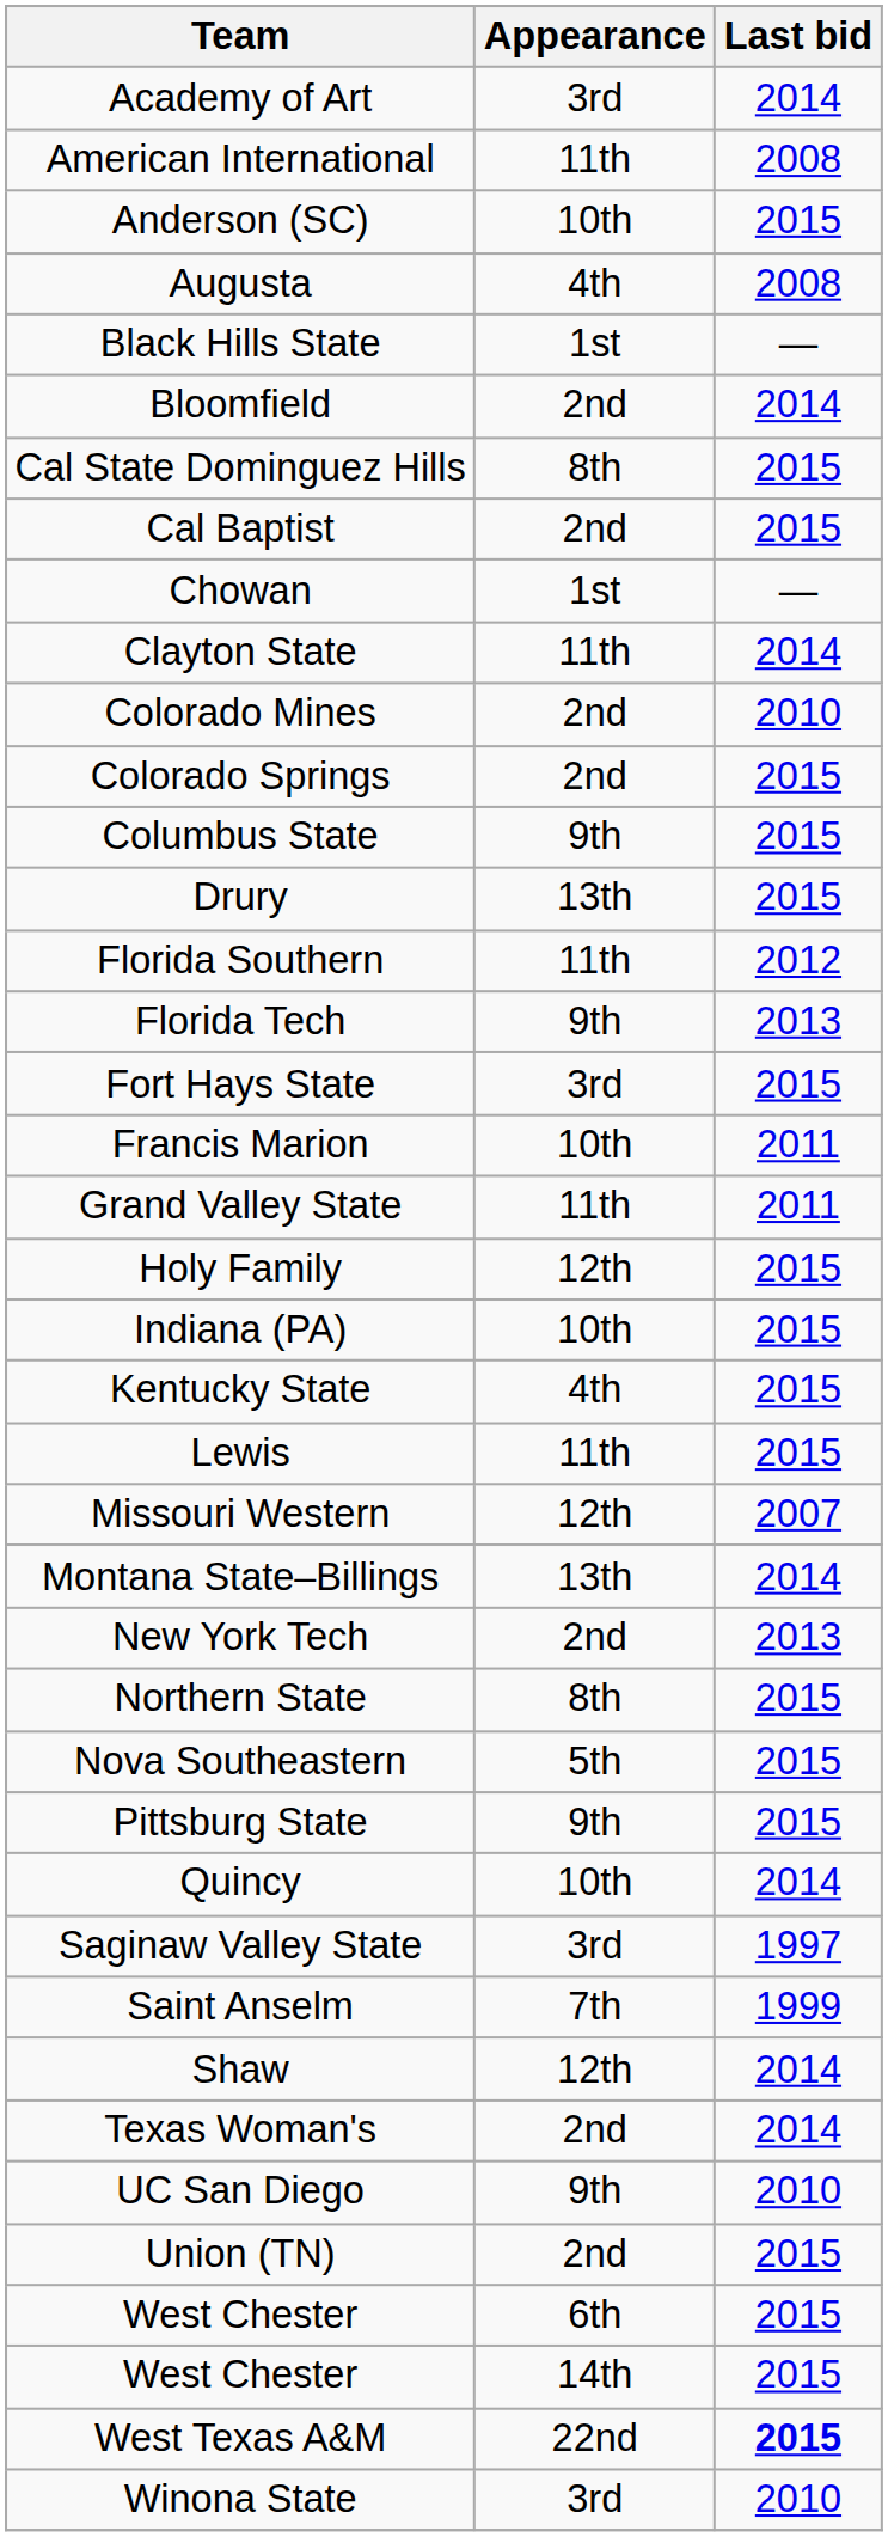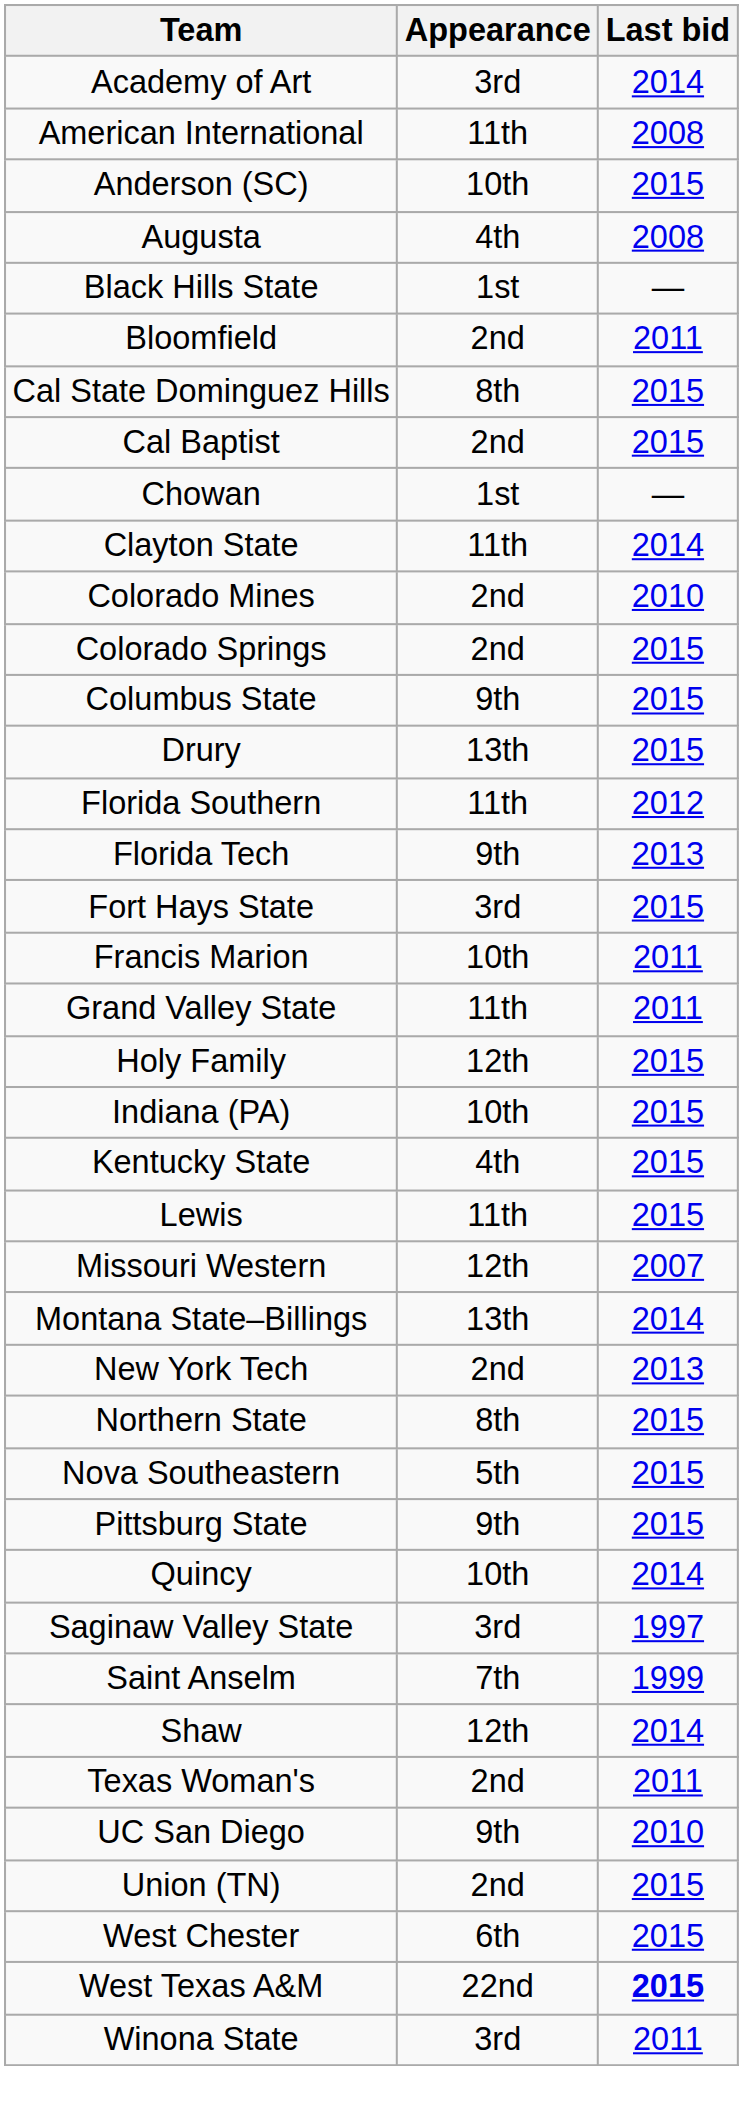Bloomfield | Last bid: 2014 -> 2011
Texas Woman's | Last bid: 2014 -> 2011
- row: West Chester | 14th | 2015
Winona State | Last bid: 2010 -> 2011
